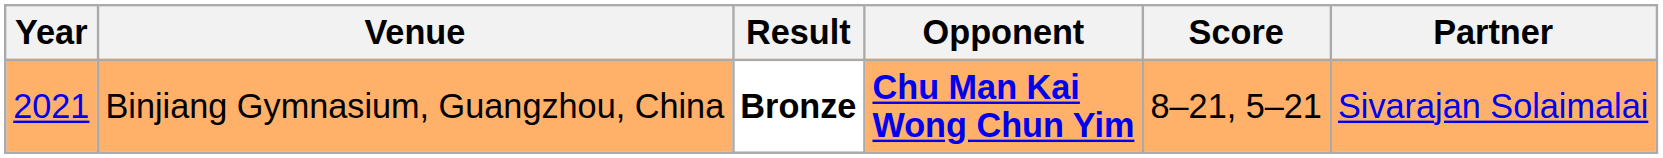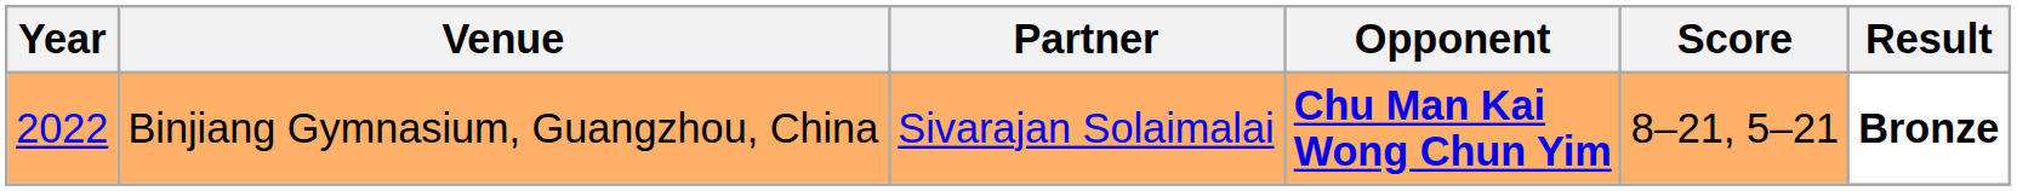columns swapped: Partner <-> Result
Binjiang Gymnasium, Guangzhou, China | Year: 2021 -> 2022
